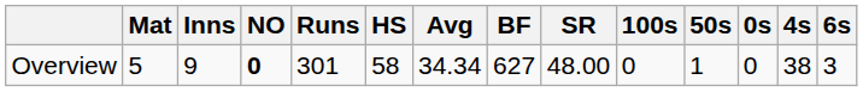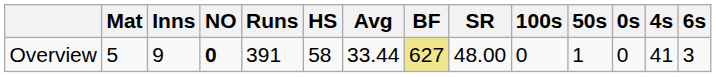Overview | Runs: 301 -> 391
Overview | Avg: 34.34 -> 33.44
Overview | BF: no background -> khaki background
Overview | 4s: 38 -> 41
